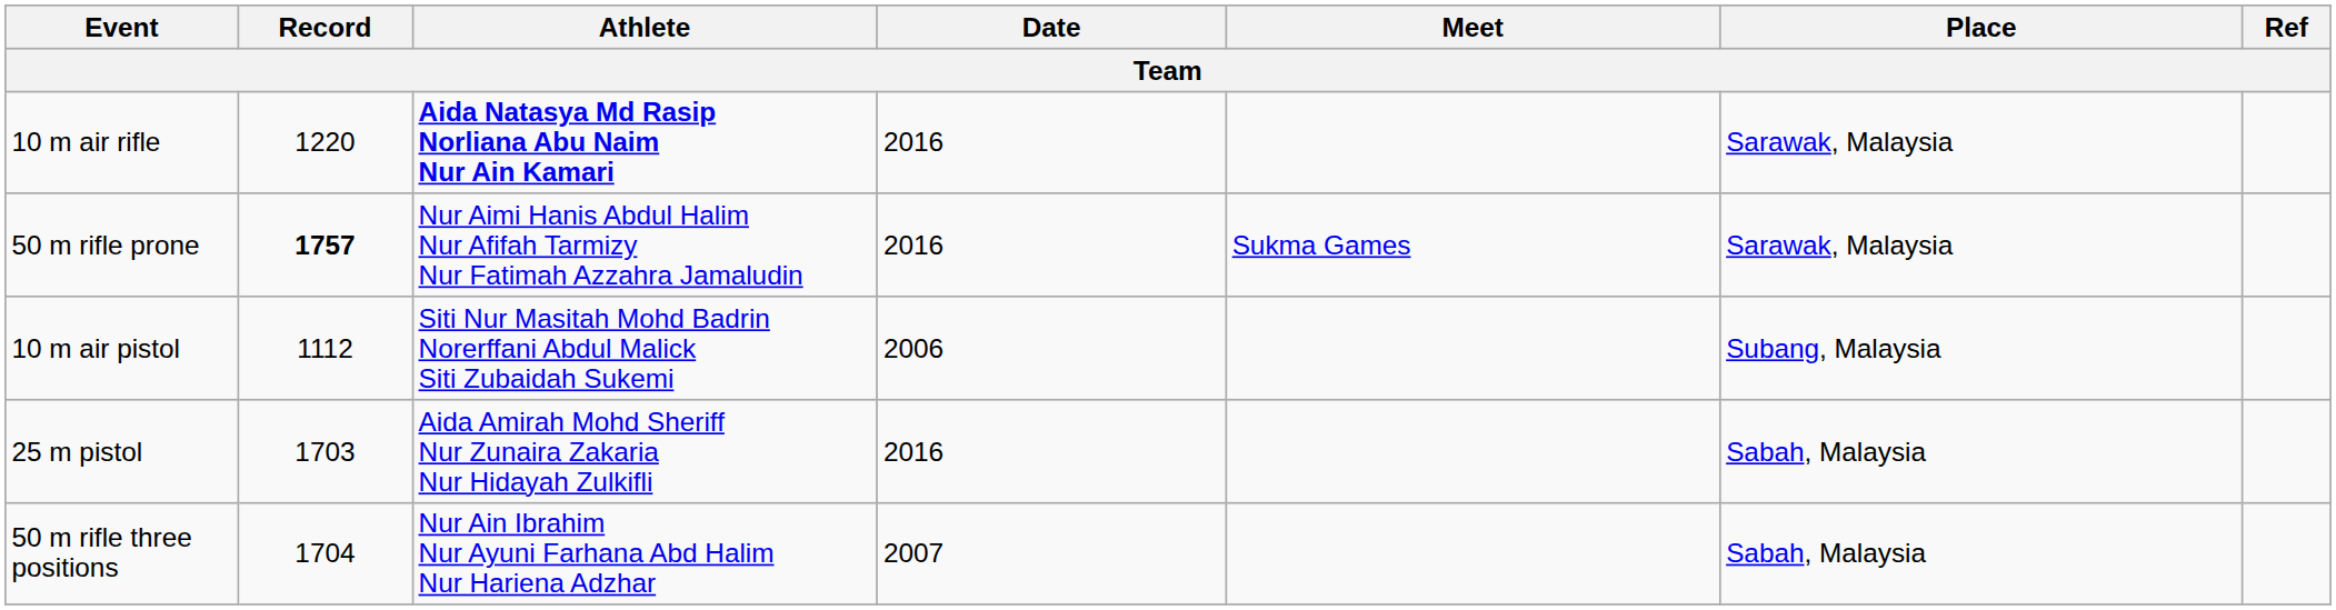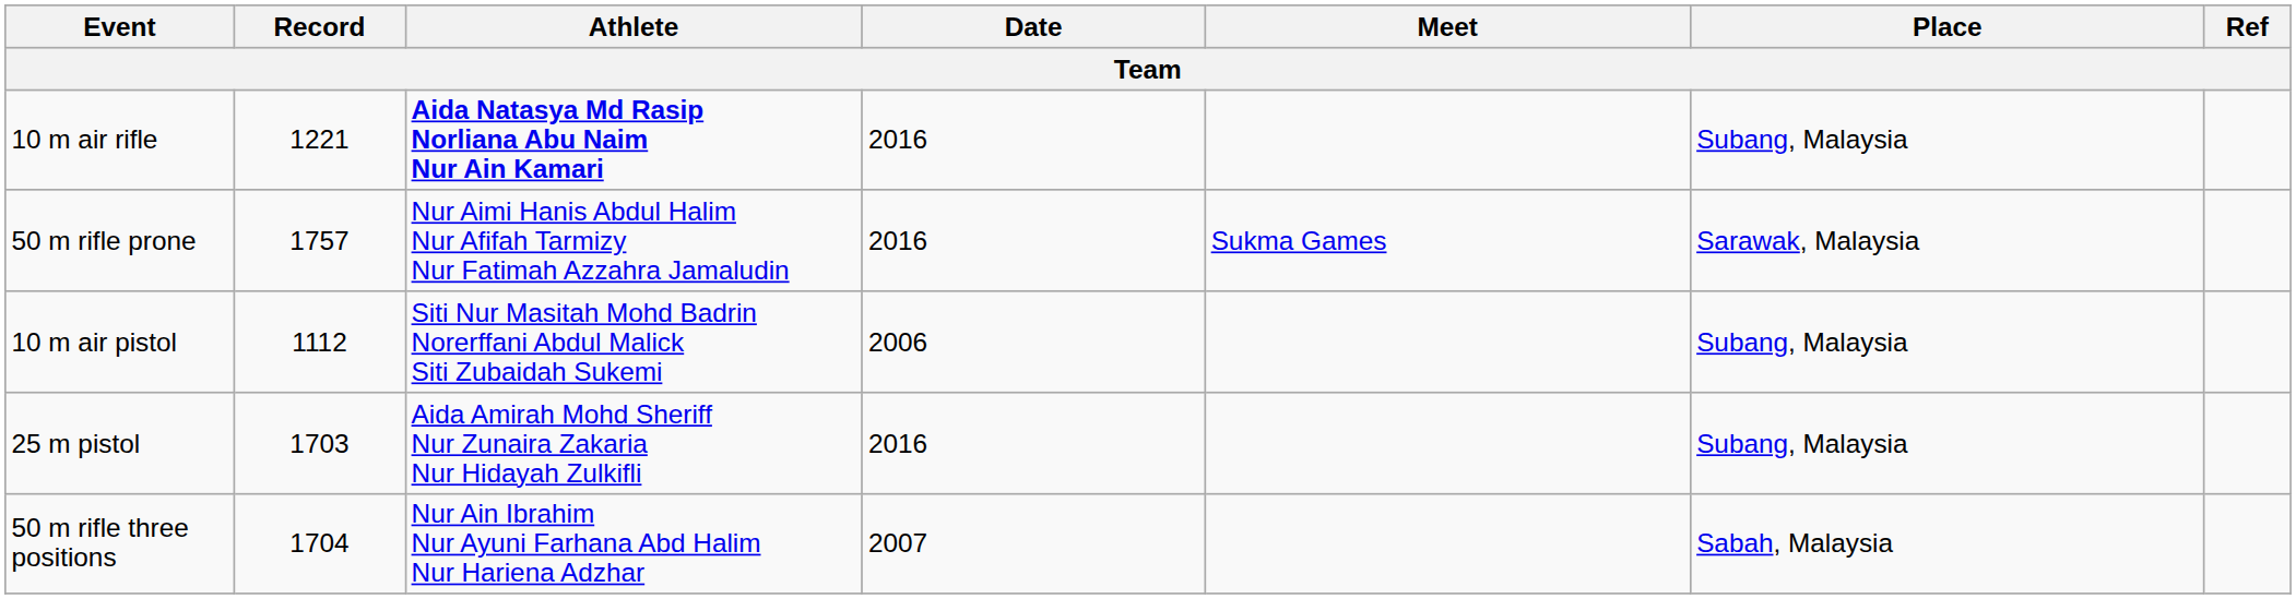10 m air rifle | Record: 1220 -> 1221
10 m air rifle | Place: Sarawak, Malaysia -> Subang, Malaysia
50 m rifle prone | Record: bold -> normal
25 m pistol | Place: Sabah, Malaysia -> Subang, Malaysia
